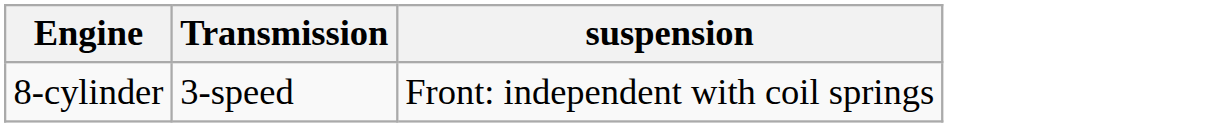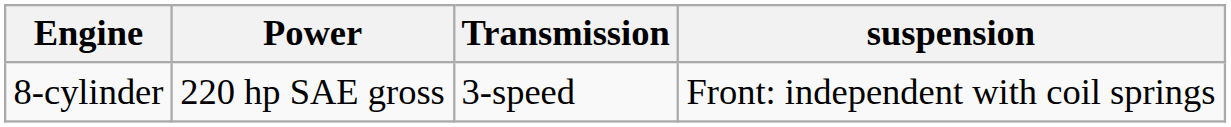+ column: Power | 220 hp SAE gross
